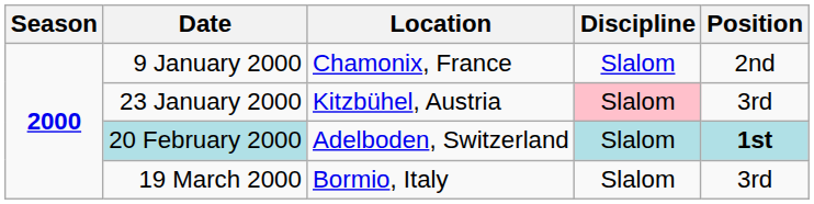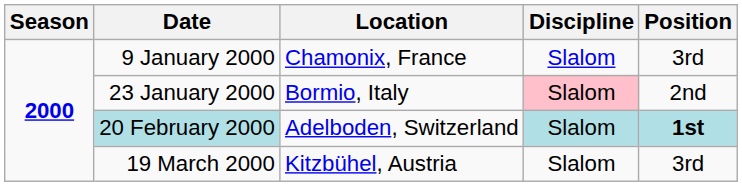9 January 2000 | Position: 2nd -> 3rd
23 January 2000 | Location: Kitzbühel, Austria -> Bormio, Italy
23 January 2000 | Position: 3rd -> 2nd
19 March 2000 | Location: Bormio, Italy -> Kitzbühel, Austria
